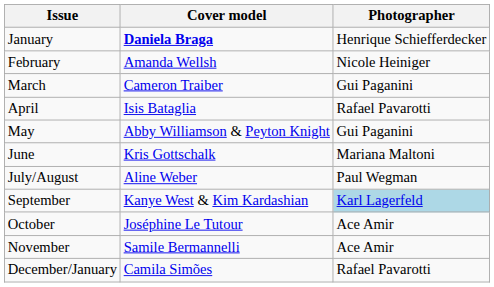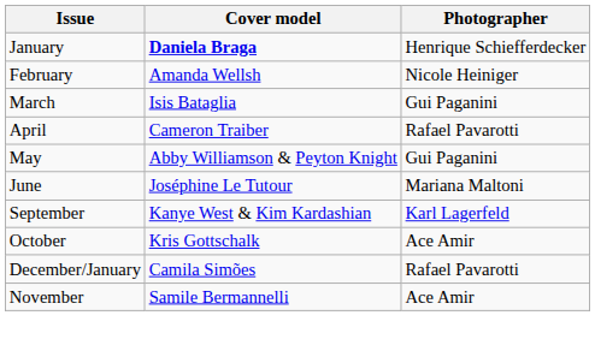March | Cover model: Cameron Traiber -> Isis Bataglia
April | Cover model: Isis Bataglia -> Cameron Traiber
June | Cover model: Kris Gottschalk -> Joséphine Le Tutour
- row: July/August | Aline Weber | Paul Wegman
September | Photographer: lightblue background -> no background
October | Cover model: Joséphine Le Tutour -> Kris Gottschalk
rows swapped: November <-> December/January
